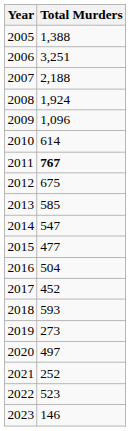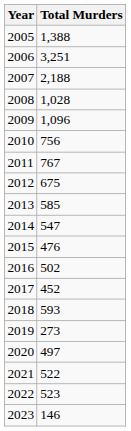2008 | Total Murders: 1,924 -> 1,028
2010 | Total Murders: 614 -> 756
2011 | Total Murders: bold -> normal
2015 | Total Murders: 477 -> 476
2016 | Total Murders: 504 -> 502
2021 | Total Murders: 252 -> 522
